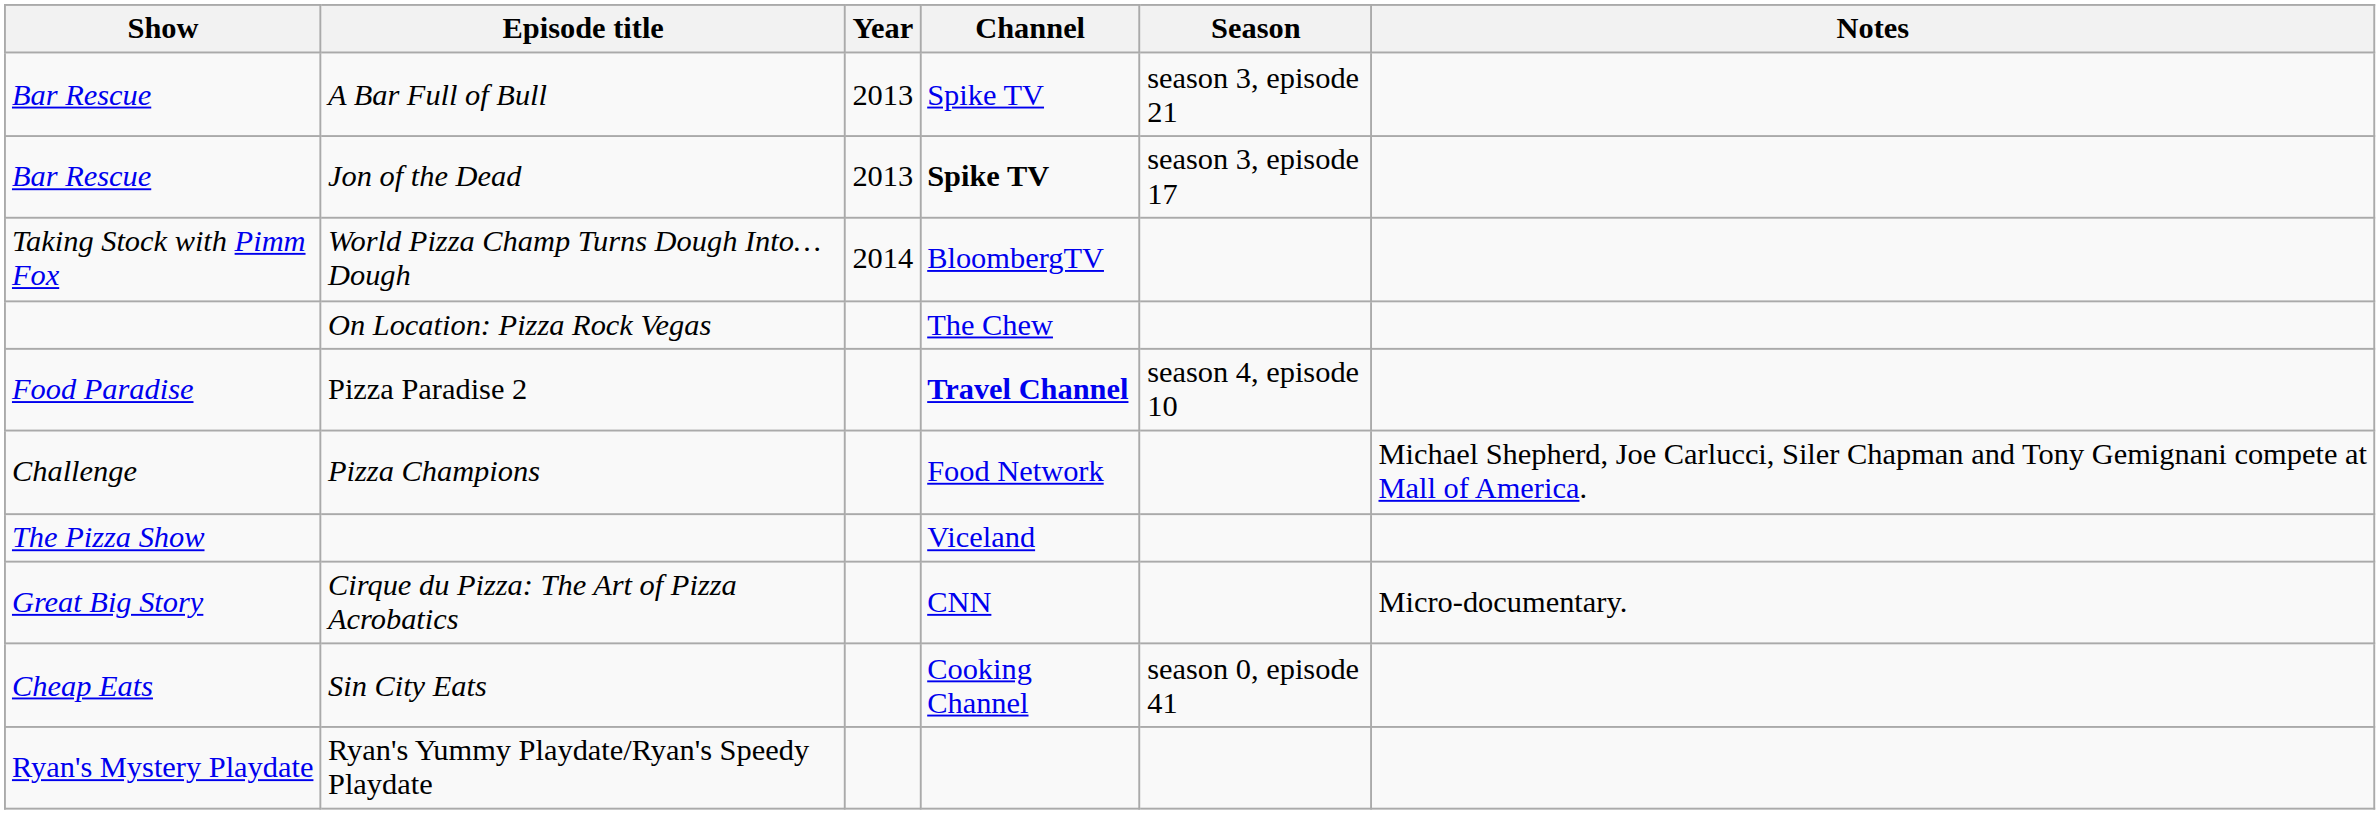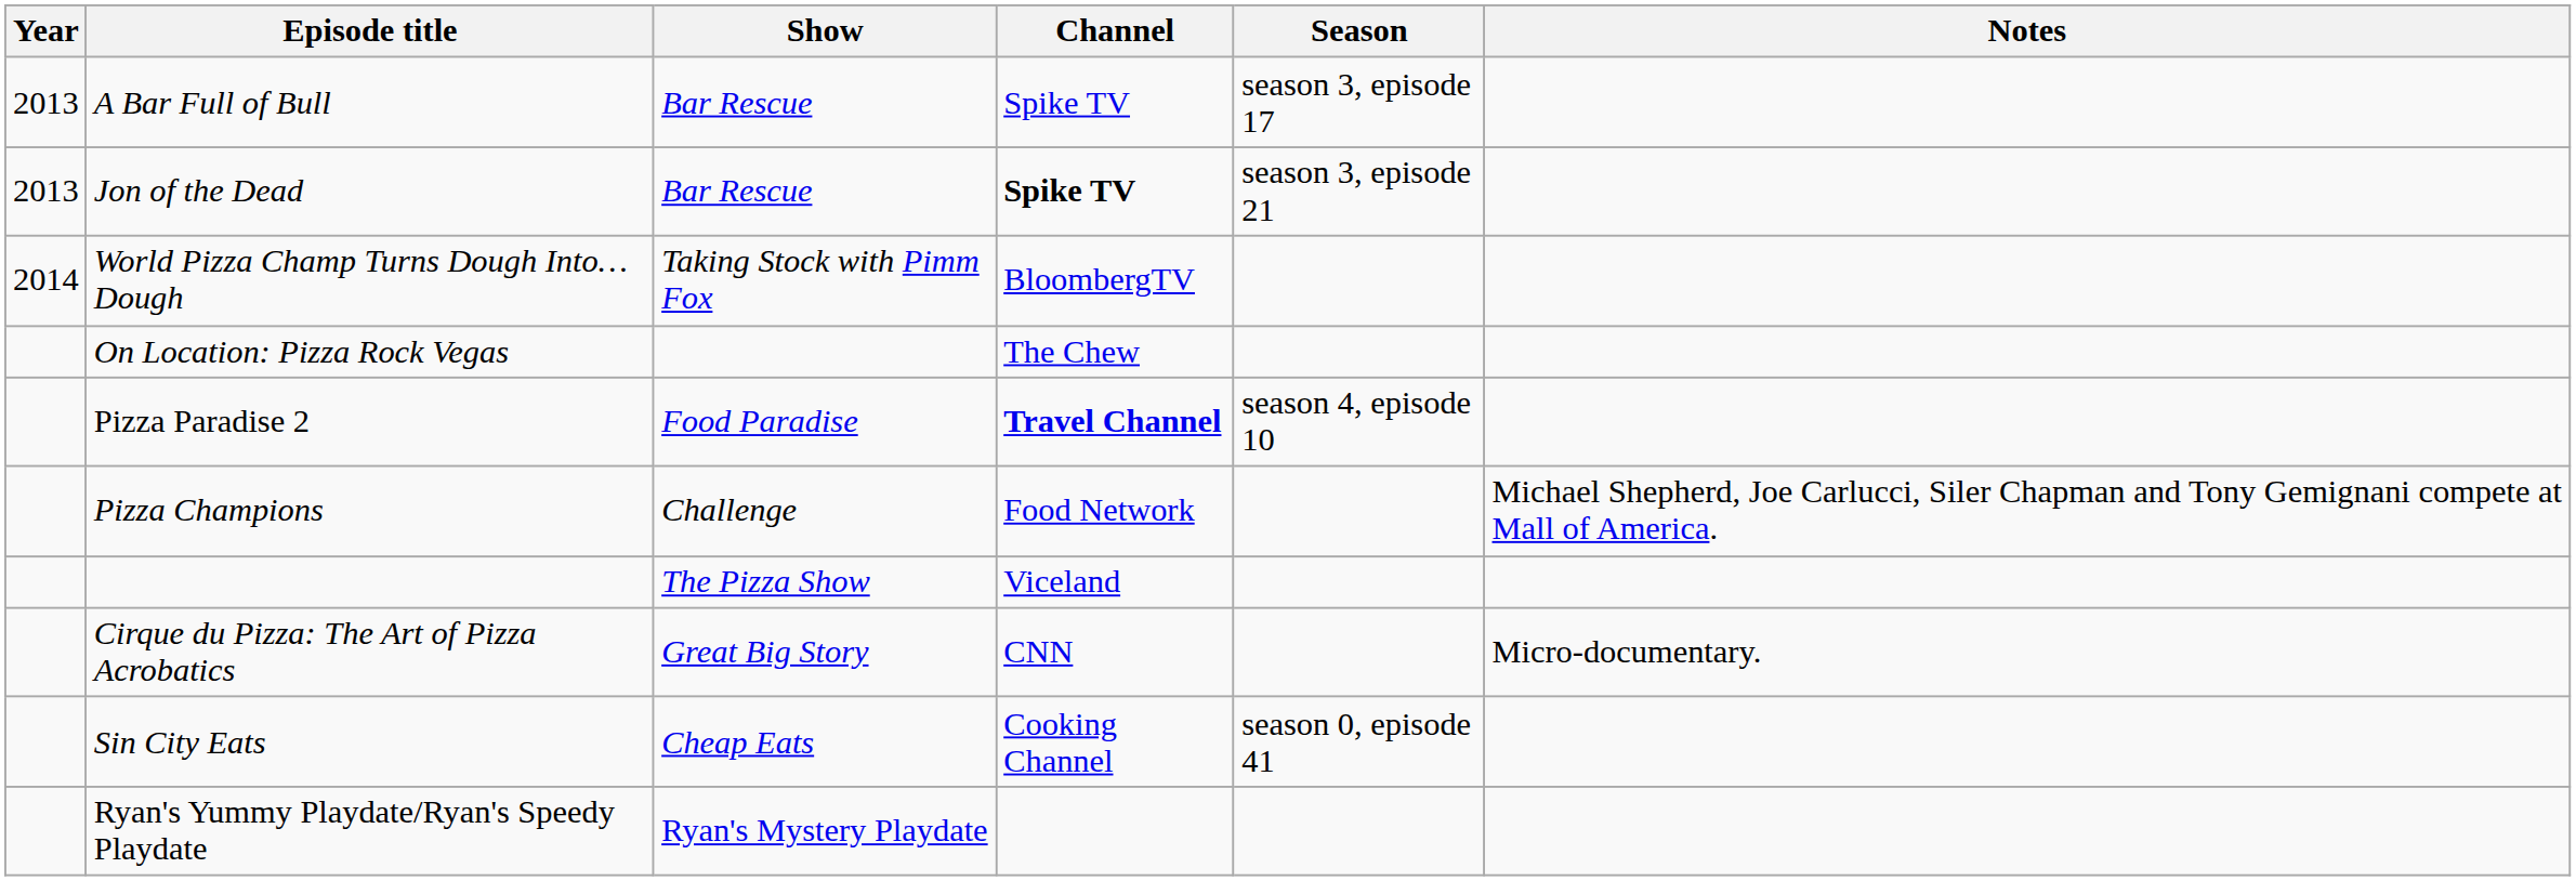columns swapped: Year <-> Show
A Bar Full of Bull | Season: season 3, episode 21 -> season 3, episode 17
Jon of the Dead | Season: season 3, episode 17 -> season 3, episode 21
